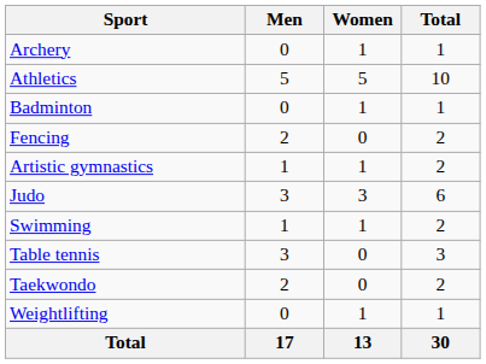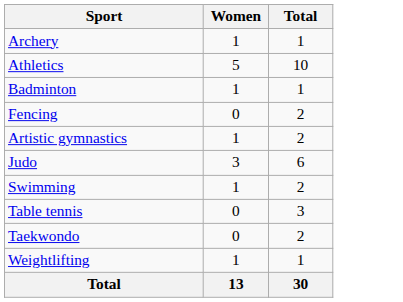- column: Men | 0 | 5 | 0 | 2 | 1 | 3 | 1 | 3 | 2 | 0 | 17
